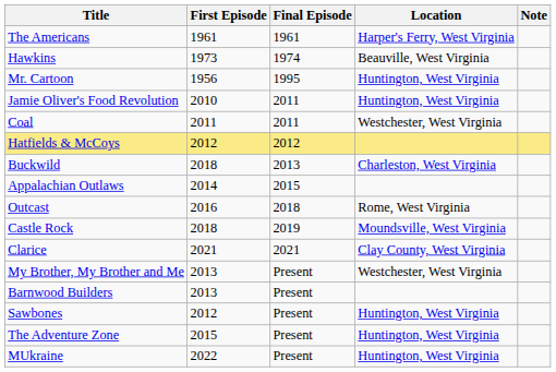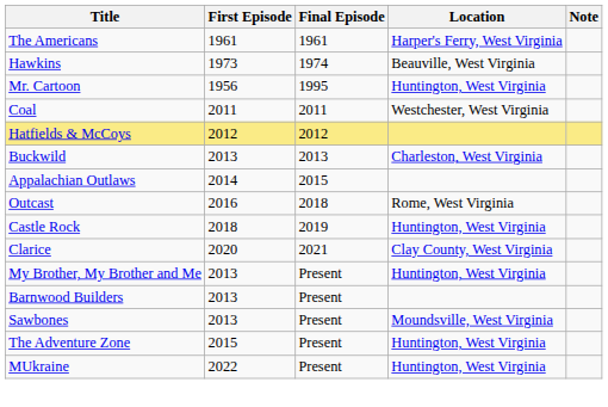- row: Jamie Oliver's Food Revolution | 2010 | 2011 | Huntington, West Virginia
Buckwild | First Episode: 2018 -> 2013
Castle Rock | Location: Moundsville, West Virginia -> Huntington, West Virginia
Clarice | First Episode: 2021 -> 2020
My Brother, My Brother and Me | Location: Westchester, West Virginia -> Huntington, West Virginia
Sawbones | First Episode: 2012 -> 2013
Sawbones | Location: Huntington, West Virginia -> Moundsville, West Virginia
